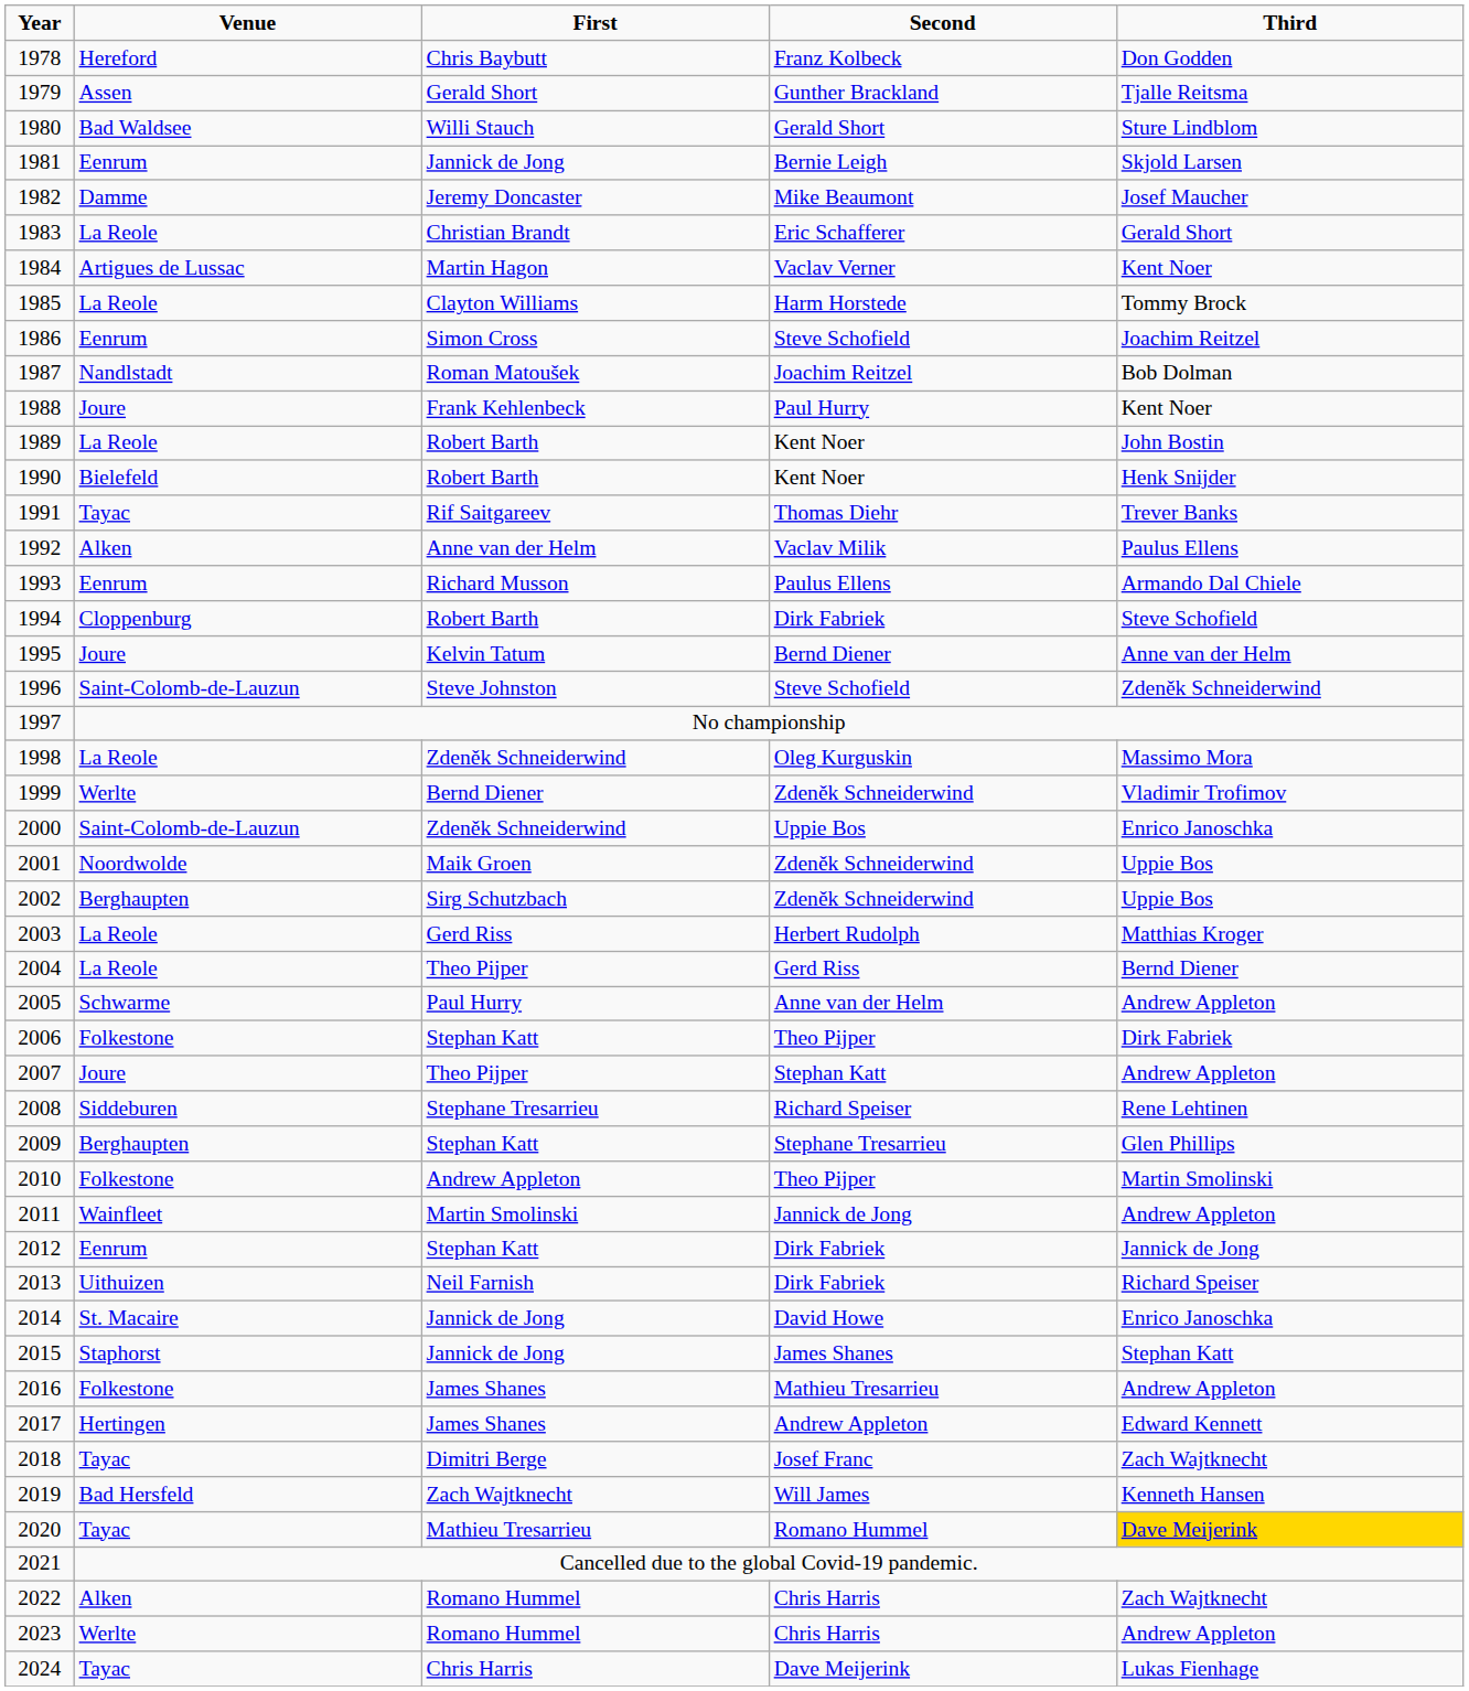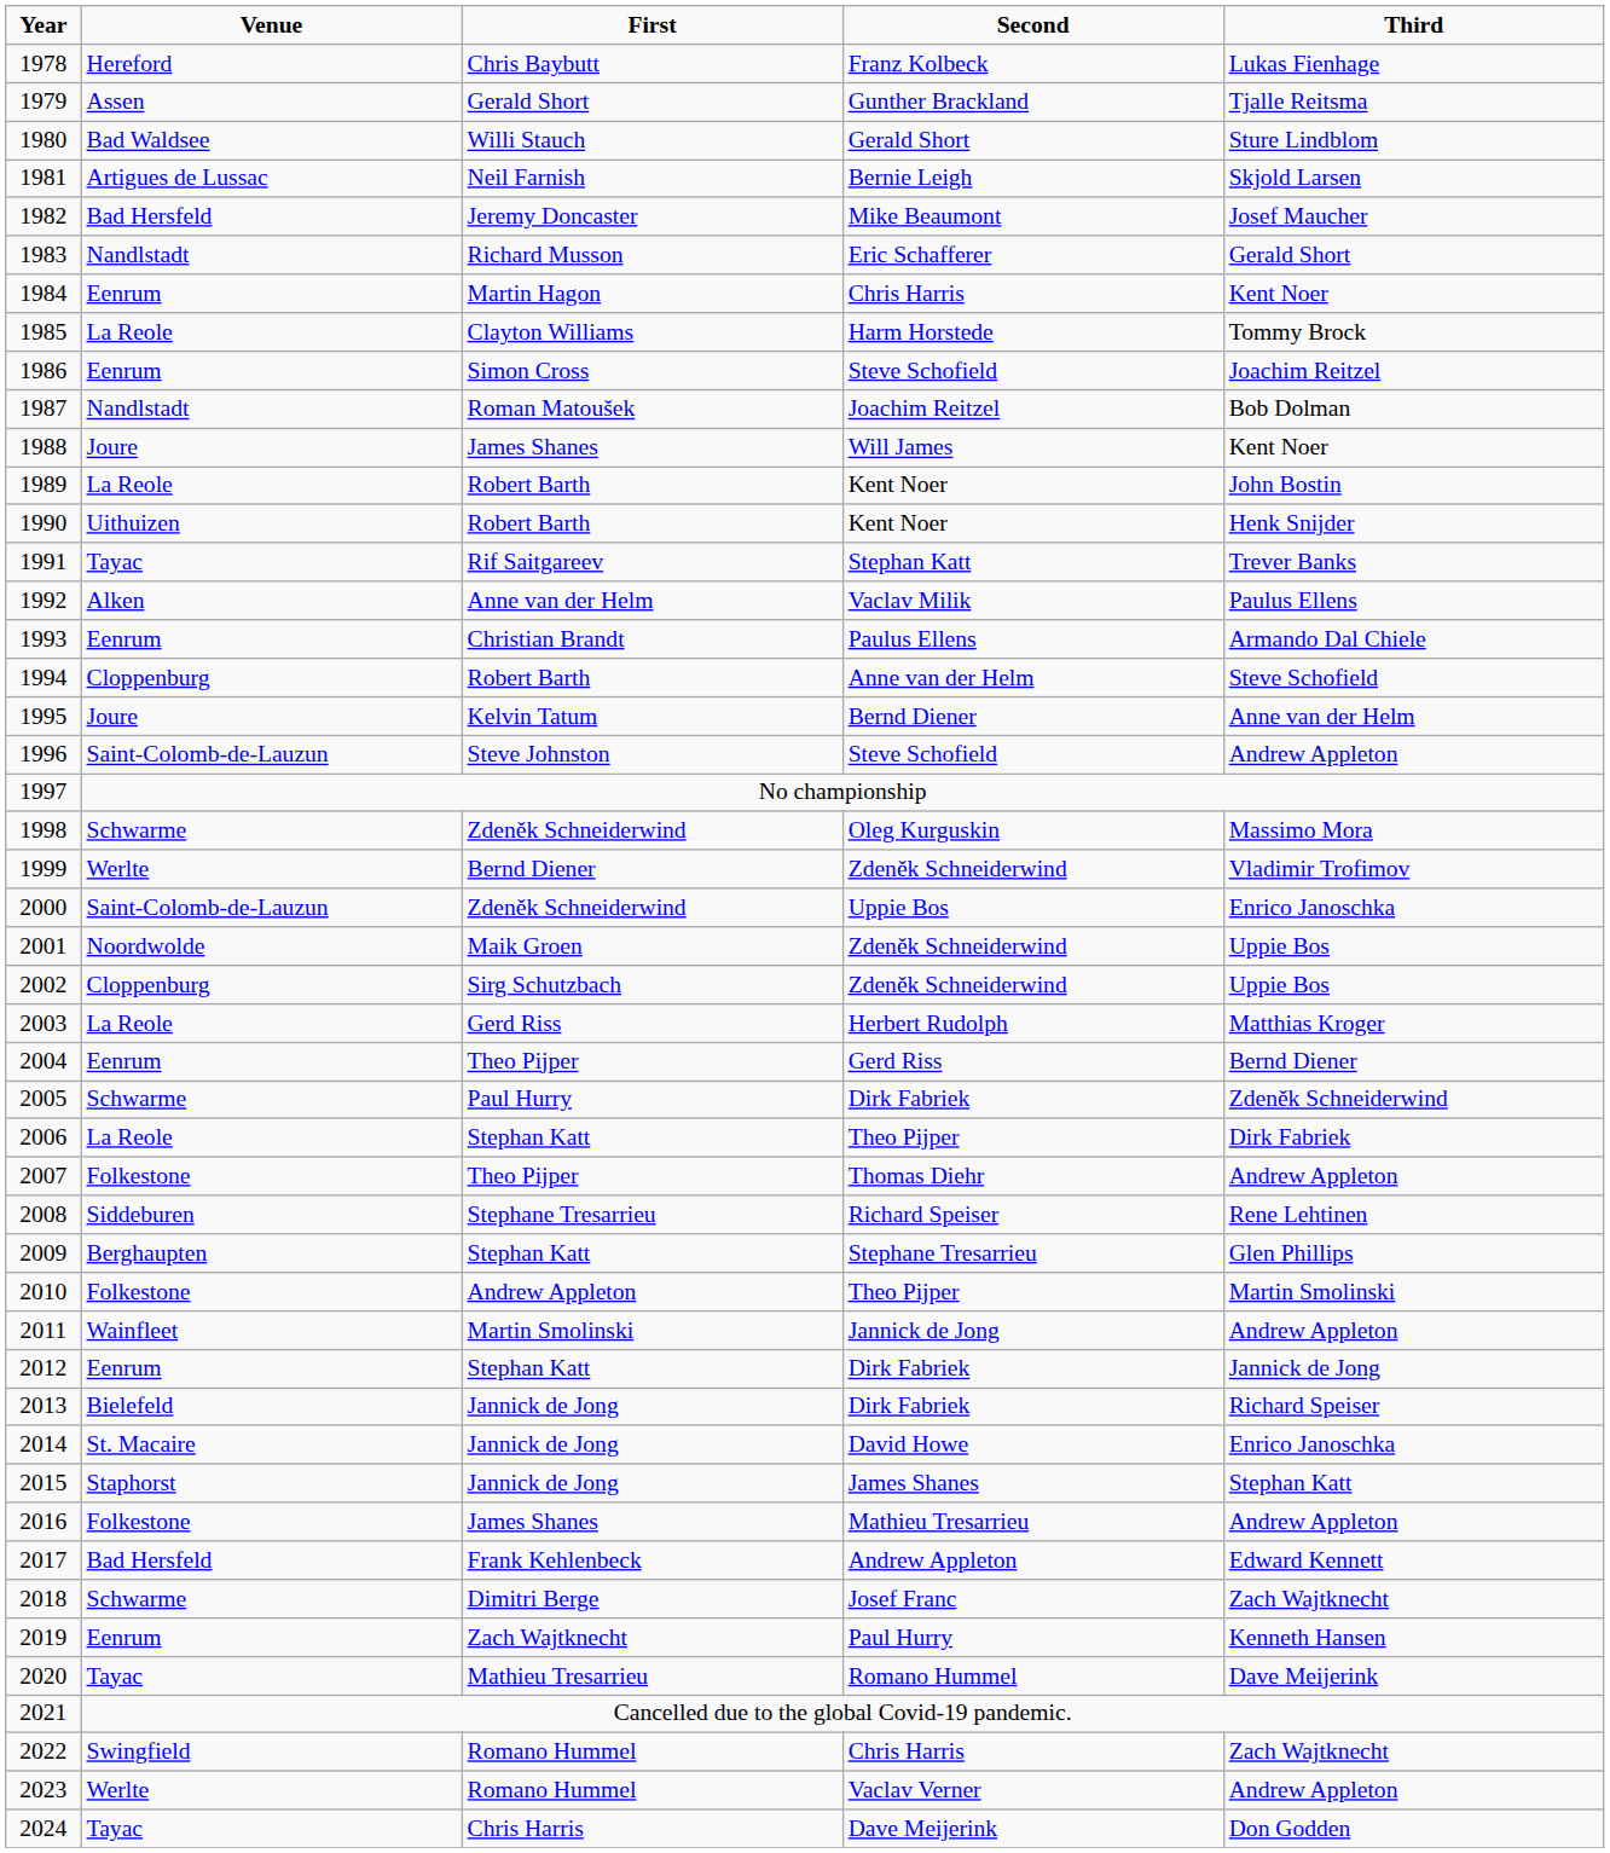1978 | Third: Don Godden -> Lukas Fienhage
1981 | Venue: Eenrum -> Artigues de Lussac
1981 | First: Jannick de Jong -> Neil Farnish
1982 | Venue: Damme -> Bad Hersfeld
1983 | Venue: La Reole -> Nandlstadt
1983 | First: Christian Brandt -> Richard Musson
1984 | Venue: Artigues de Lussac -> Eenrum
1984 | Second: Vaclav Verner -> Chris Harris
1988 | First: Frank Kehlenbeck -> James Shanes
1988 | Second: Paul Hurry -> Will James
1990 | Venue: Bielefeld -> Uithuizen
1991 | Second: Thomas Diehr -> Stephan Katt
1993 | First: Richard Musson -> Christian Brandt
1994 | Second: Dirk Fabriek -> Anne van der Helm
1996 | Third: Zdeněk Schneiderwind -> Andrew Appleton
1998 | Venue: La Reole -> Schwarme
2002 | Venue: Berghaupten -> Cloppenburg
2004 | Venue: La Reole -> Eenrum
2005 | Second: Anne van der Helm -> Dirk Fabriek
2005 | Third: Andrew Appleton -> Zdeněk Schneiderwind
2006 | Venue: Folkestone -> La Reole
2007 | Venue: Joure -> Folkestone
2007 | Second: Stephan Katt -> Thomas Diehr
2013 | Venue: Uithuizen -> Bielefeld
2013 | First: Neil Farnish -> Jannick de Jong
2017 | Venue: Hertingen -> Bad Hersfeld
2017 | First: James Shanes -> Frank Kehlenbeck
2018 | Venue: Tayac -> Schwarme
2019 | Venue: Bad Hersfeld -> Eenrum
2019 | Second: Will James -> Paul Hurry
2020 | Third: gold background -> no background
2022 | Venue: Alken -> Swingfield
2023 | Second: Chris Harris -> Vaclav Verner
2024 | Third: Lukas Fienhage -> Don Godden
